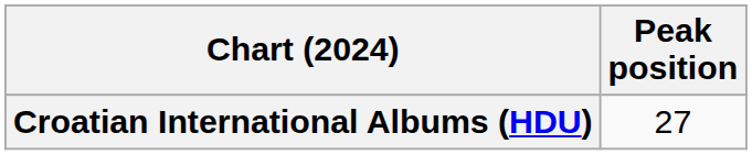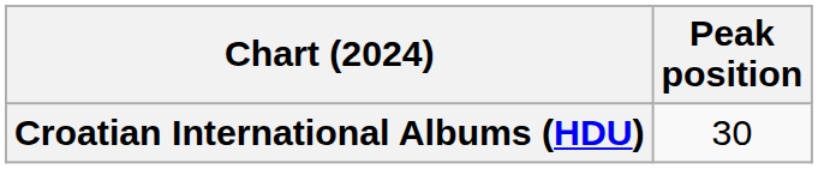Croatian International Albums (HDU) | Peak position: 27 -> 30
